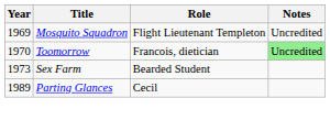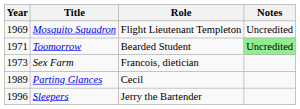Toomorrow | Year: 1970 -> 1971
Toomorrow | Role: Francois, dietician -> Bearded Student
Sex Farm | Role: Bearded Student -> Francois, dietician
+ row: 1996 | Sleepers | Jerry the Bartender
